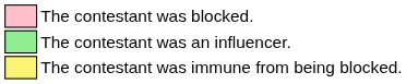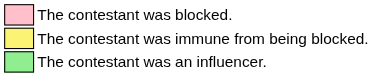rows swapped: The contestant was an influencer. <-> The contestant was immune from being blocked.
